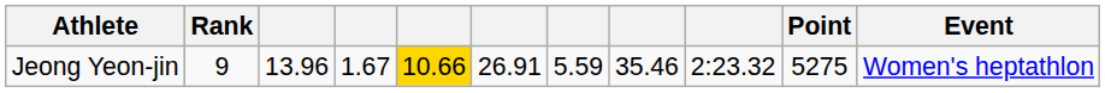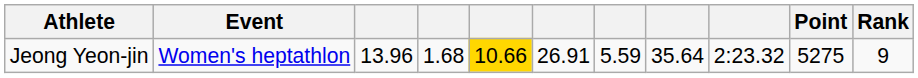columns swapped: Event <-> Rank
Jeong Yeon-jin | column 4: 1.67 -> 1.68
Jeong Yeon-jin | column 8: 35.46 -> 35.64
